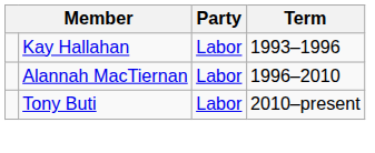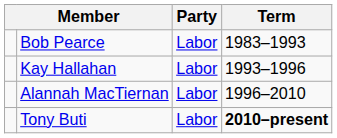+ row: Bob Pearce | Labor | 1983–1993
Tony Buti | Term: normal -> bold
